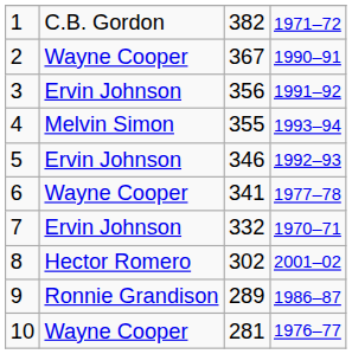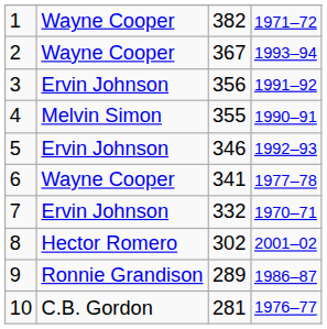1 | column 2: C.B. Gordon -> Wayne Cooper
2 | column 4: 1990–91 -> 1993–94
4 | column 4: 1993–94 -> 1990–91
10 | column 2: Wayne Cooper -> C.B. Gordon
